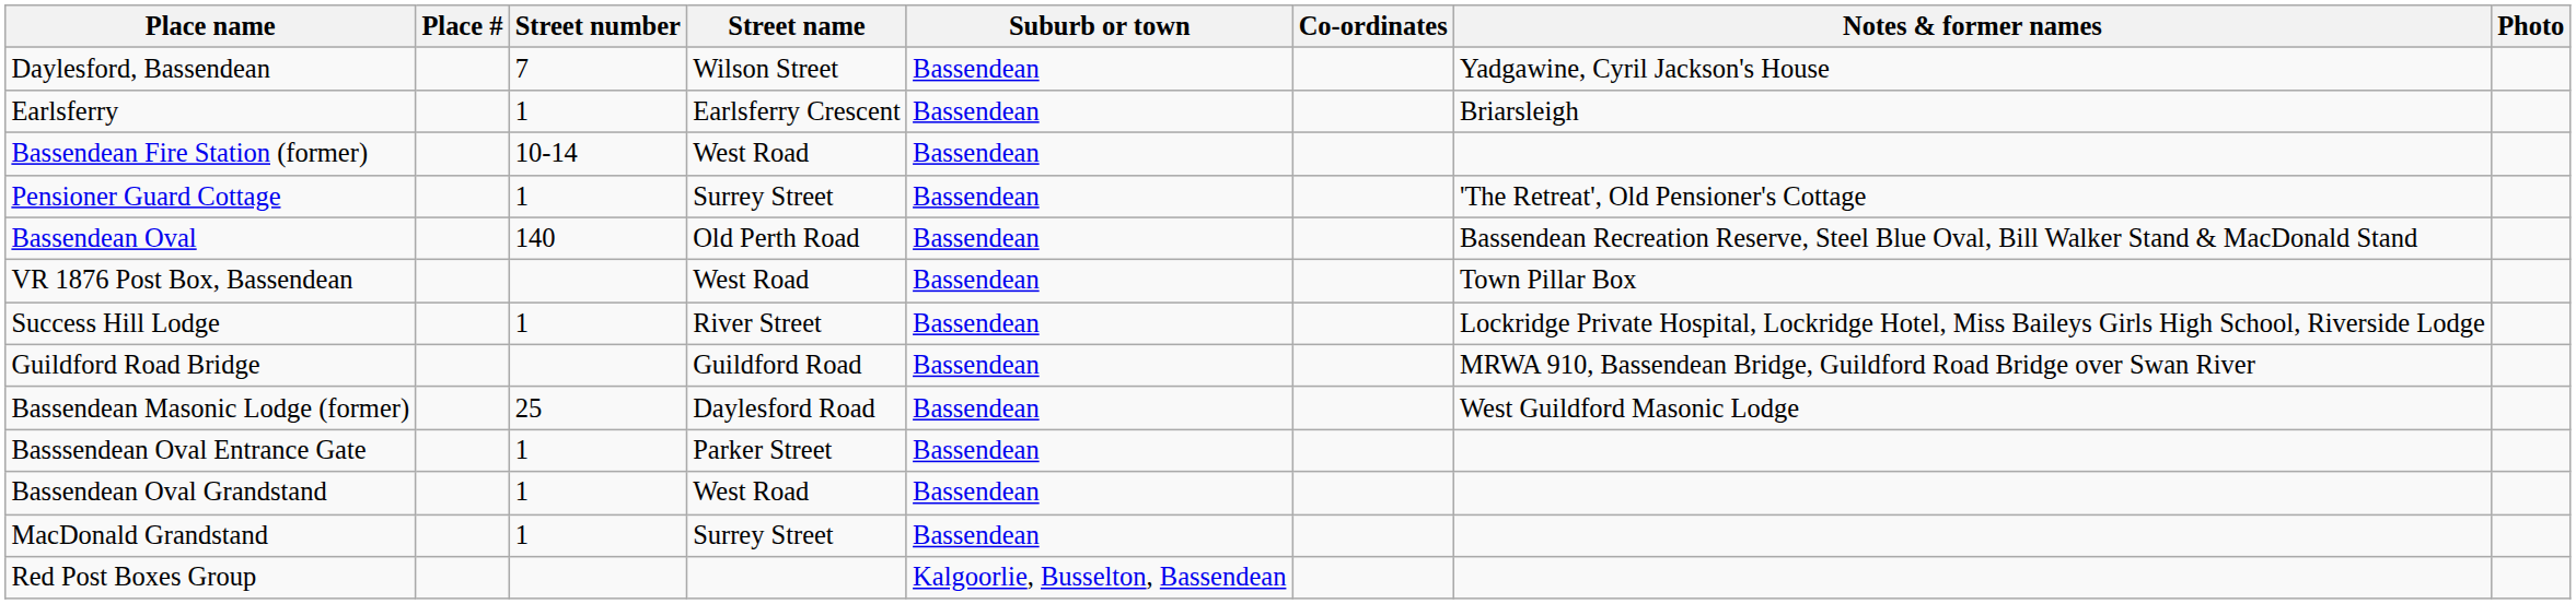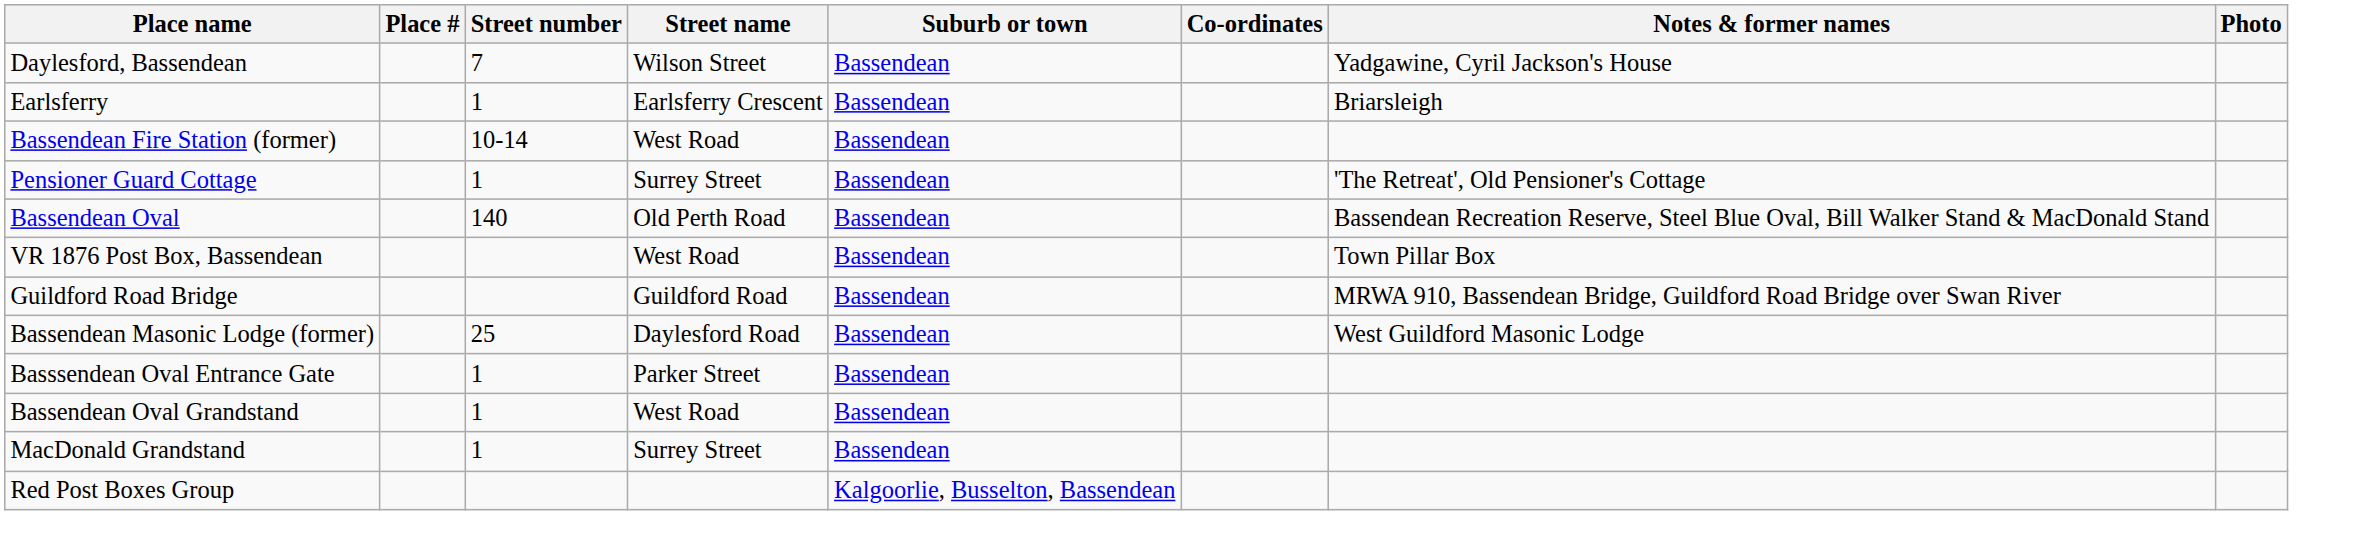- row: Success Hill Lodge | 1 | River Street | Bassendean | Lockridge Private Hospital, Lockridge Hotel, Miss Baileys Girls High School, Riverside Lodge
